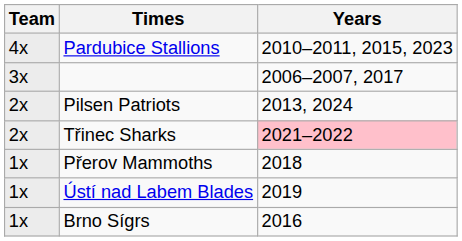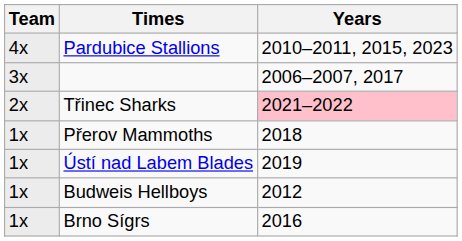- row: 2x | Pilsen Patriots | 2013, 2024
+ row: 1x | Budweis Hellboys | 2012
